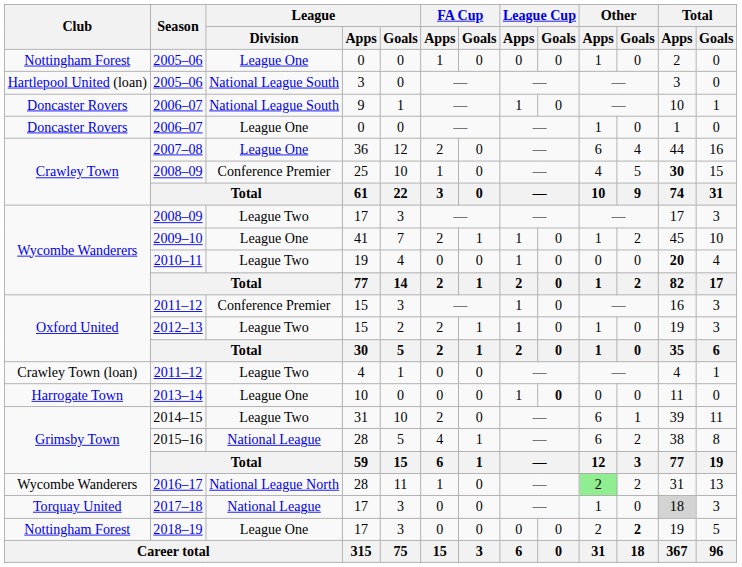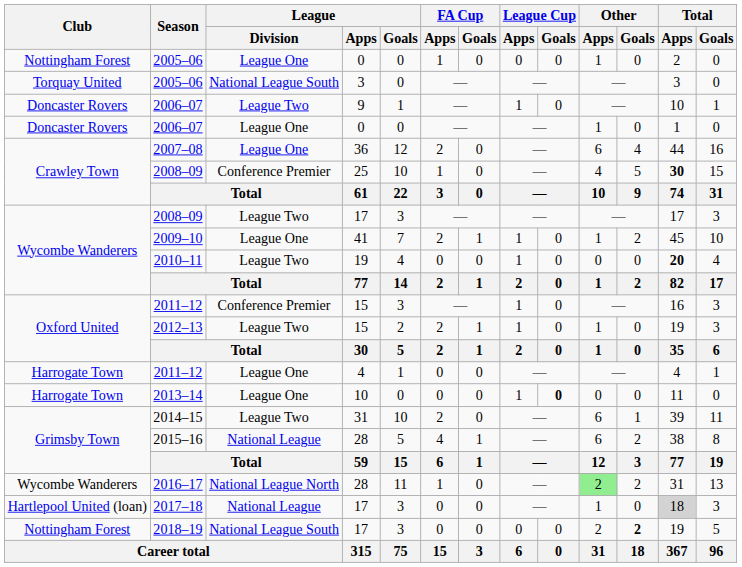2005–06 / 3 | Club: Hartlepool United (loan) -> Torquay United
2006–07 / 9 | League / Division: National League South -> League Two
2011–12 / 4 | Club: Crawley Town (loan) -> Harrogate Town
2011–12 / 4 | League / Division: League Two -> League One
2017–18 | Club: Torquay United -> Hartlepool United (loan)
2018–19 | League / Division: League One -> National League South
